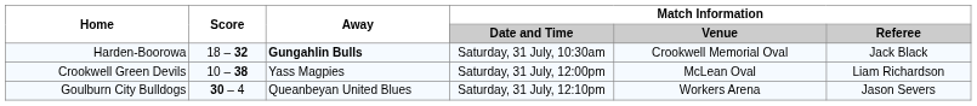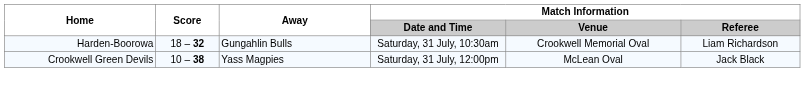Harden-Boorowa | Away: bold -> normal
Harden-Boorowa | Match Information / Referee: Jack Black -> Liam Richardson
Crookwell Green Devils | Match Information / Referee: Liam Richardson -> Jack Black
- row: Goulburn City Bulldogs | 30 – 4 | Queanbeyan United Blues | Saturday, 31 July, 12:10pm | Workers Arena | Jason Severs
